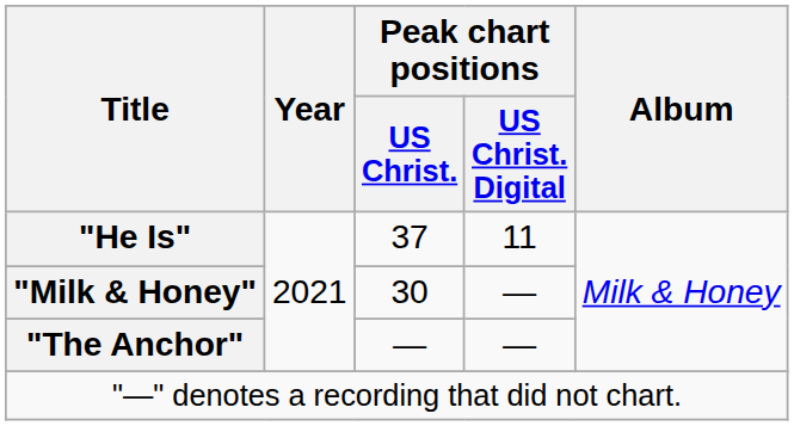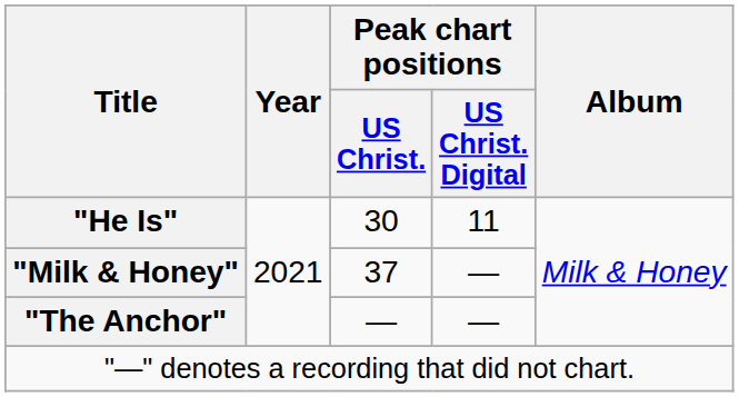"He Is" | Peak chart positions / US Christ.: 37 -> 30
"Milk & Honey" | Peak chart positions / US Christ.: 30 -> 37
